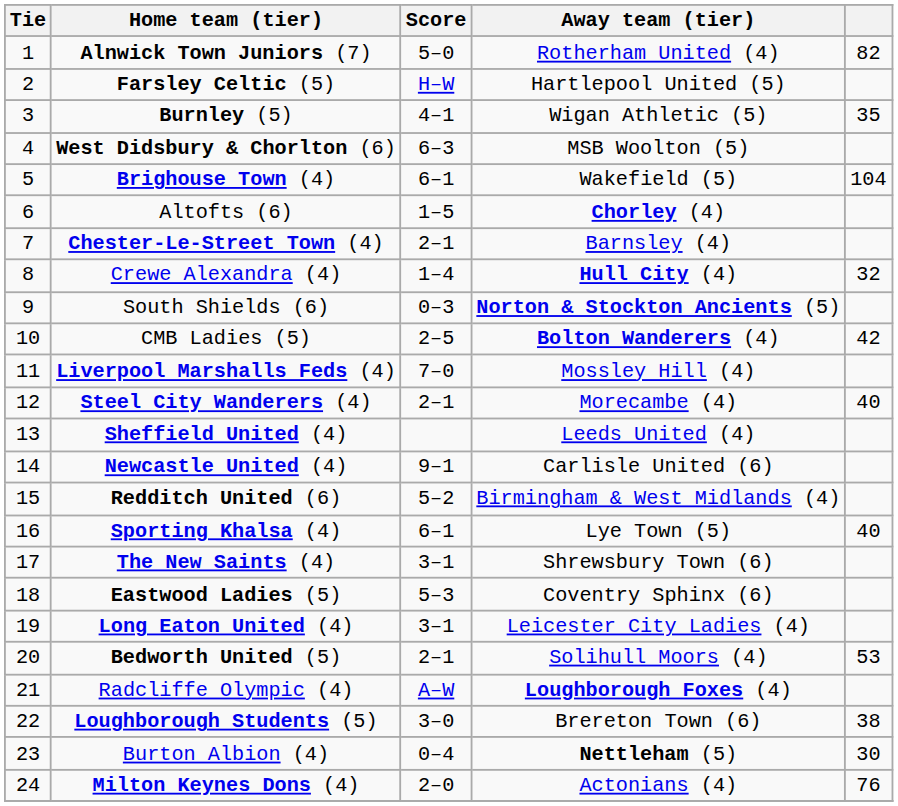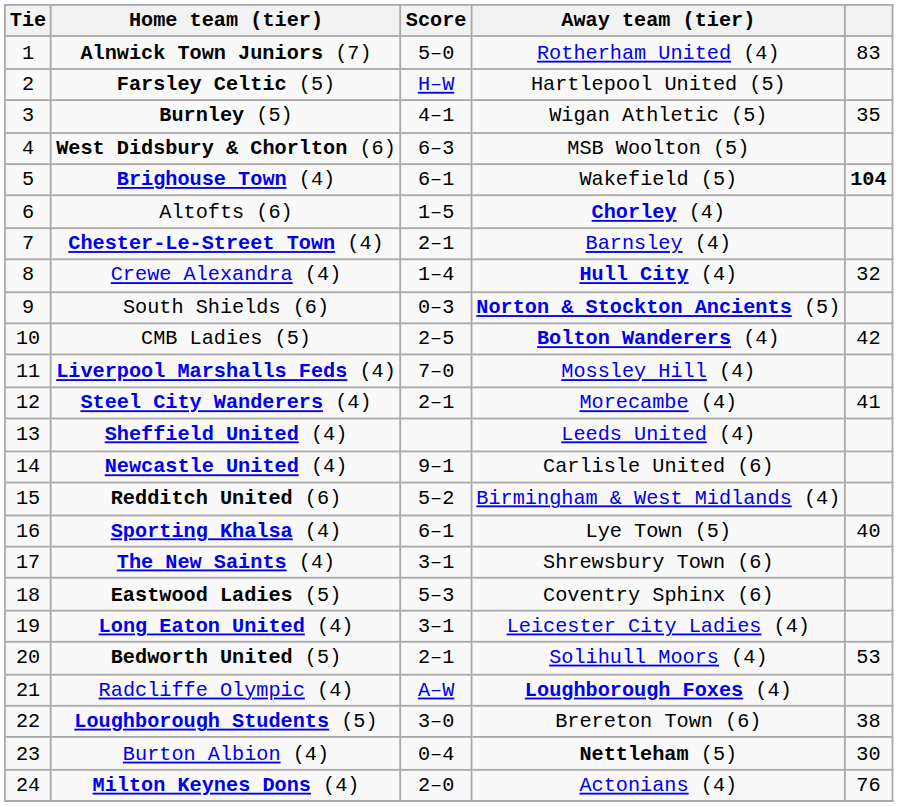Alnwick Town Juniors (7) | column 5: 82 -> 83
Brighouse Town (4) | column 5: normal -> bold
Steel City Wanderers (4) | column 5: 40 -> 41
